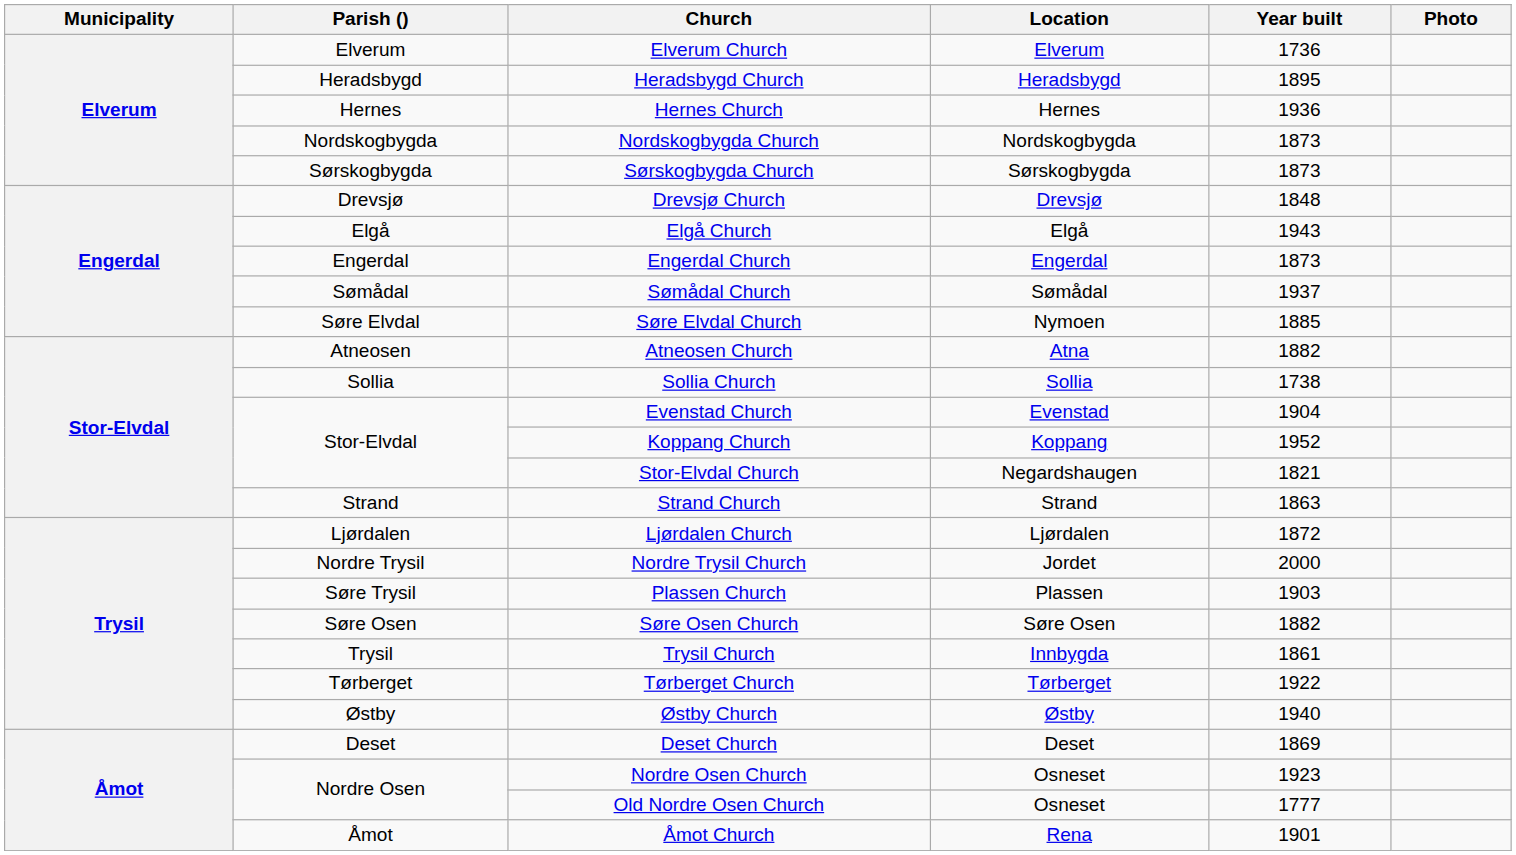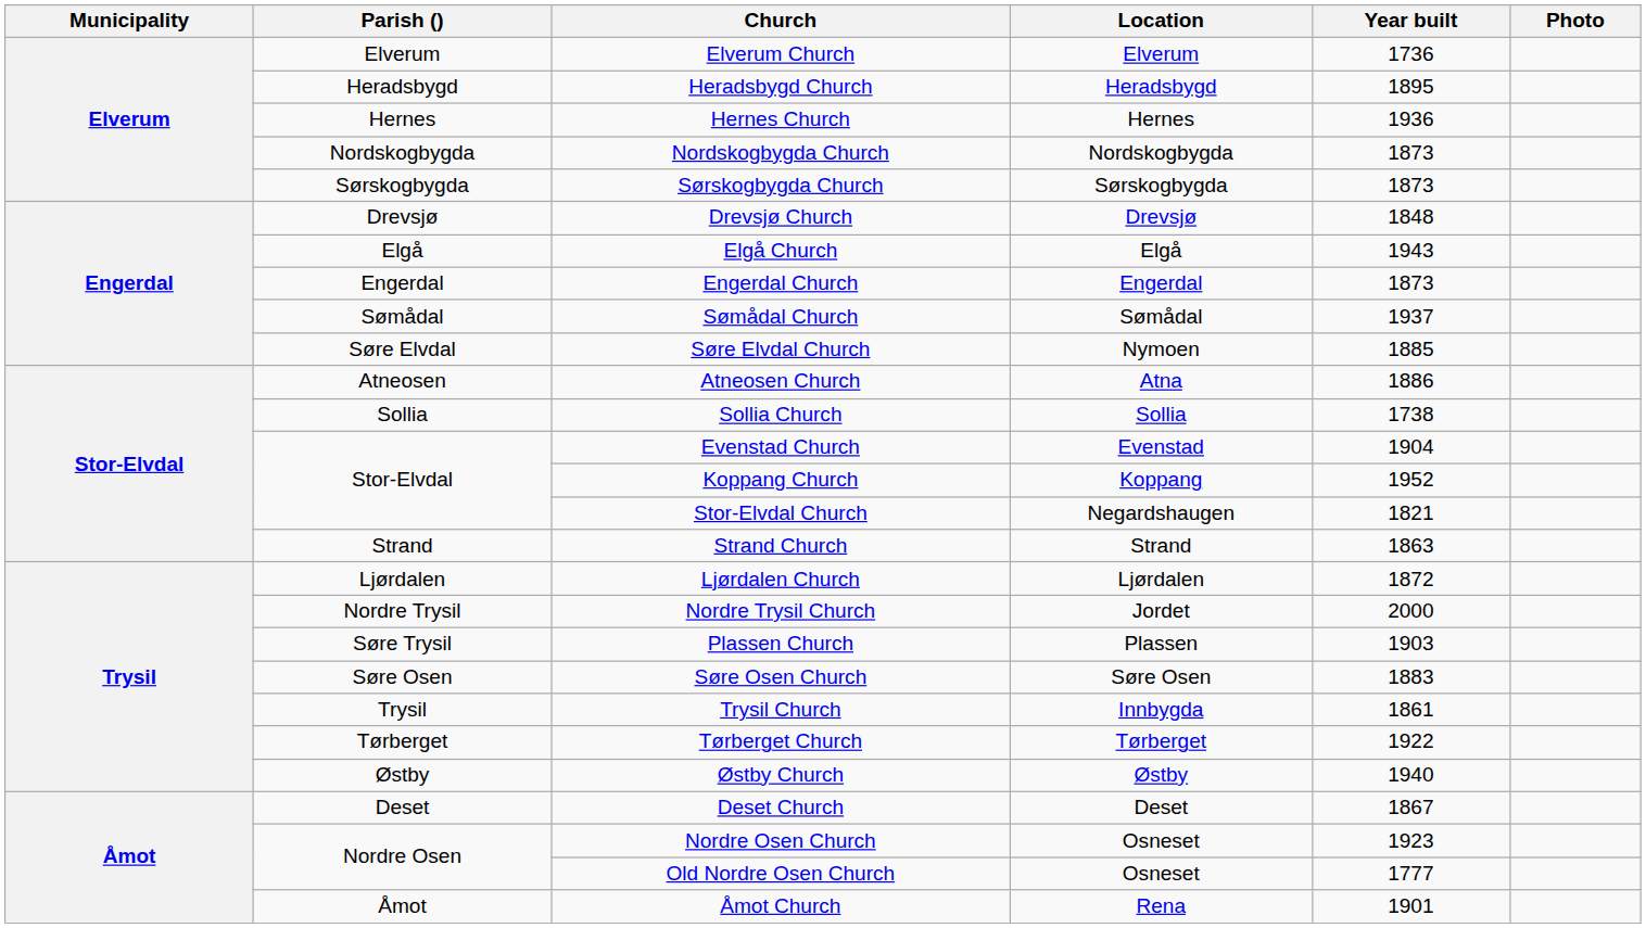Atneosen Church | Year built: 1882 -> 1886
Søre Osen Church | Year built: 1882 -> 1883
Deset Church | Year built: 1869 -> 1867
